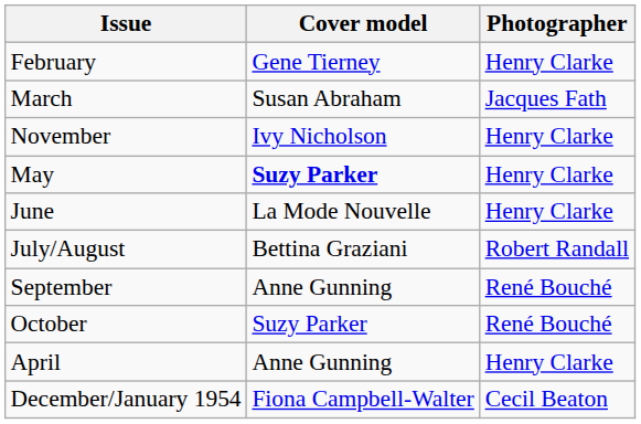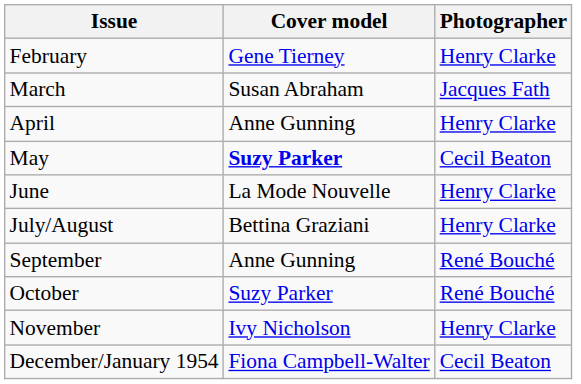rows swapped: April <-> November
May | Photographer: Henry Clarke -> Cecil Beaton
July/August | Photographer: Robert Randall -> Henry Clarke
